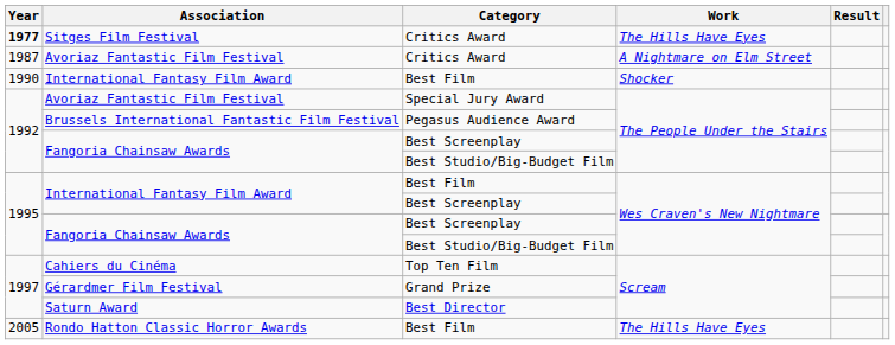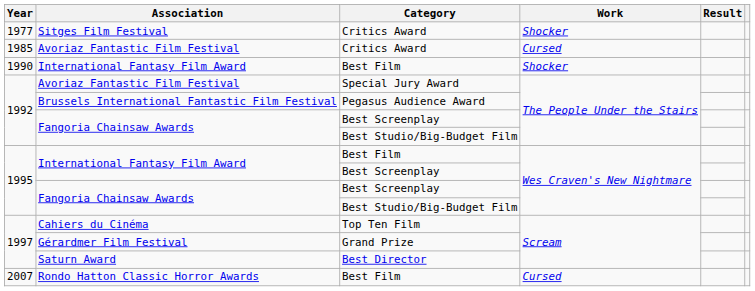Sitges Film Festival | Year: bold -> normal
Sitges Film Festival | Work: The Hills Have Eyes -> Shocker
Avoriaz Fantastic Film Festival / Critics Award | Year: 1987 -> 1985
Avoriaz Fantastic Film Festival / Critics Award | Work: A Nightmare on Elm Street -> Cursed
Rondo Hatton Classic Horror Awards | Year: 2005 -> 2007
Rondo Hatton Classic Horror Awards | Work: The Hills Have Eyes -> Cursed
